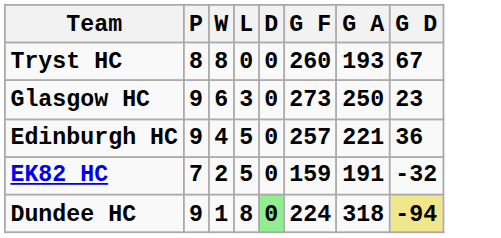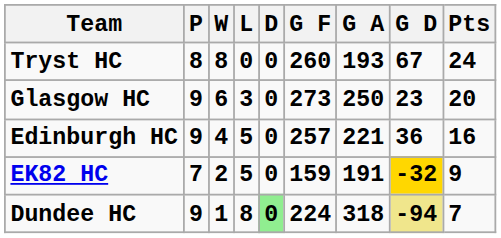+ column: Pts | 24 | 20 | 16 | 9 | 7
EK82 HC | G D: no background -> gold background
